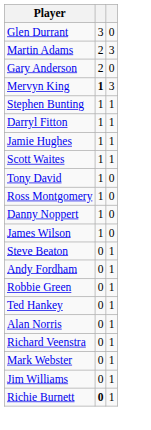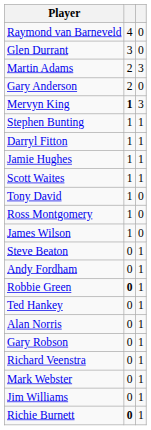+ row: Raymond van Barneveld | 4 | 0
- row: Danny Noppert | 1 | 0
Robbie Green | column 2: normal -> bold
+ row: Gary Robson | 0 | 1
